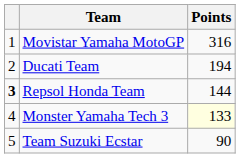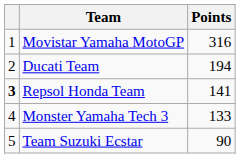Repsol Honda Team | Points: 144 -> 141
Monster Yamaha Tech 3 | Points: lightyellow background -> no background
